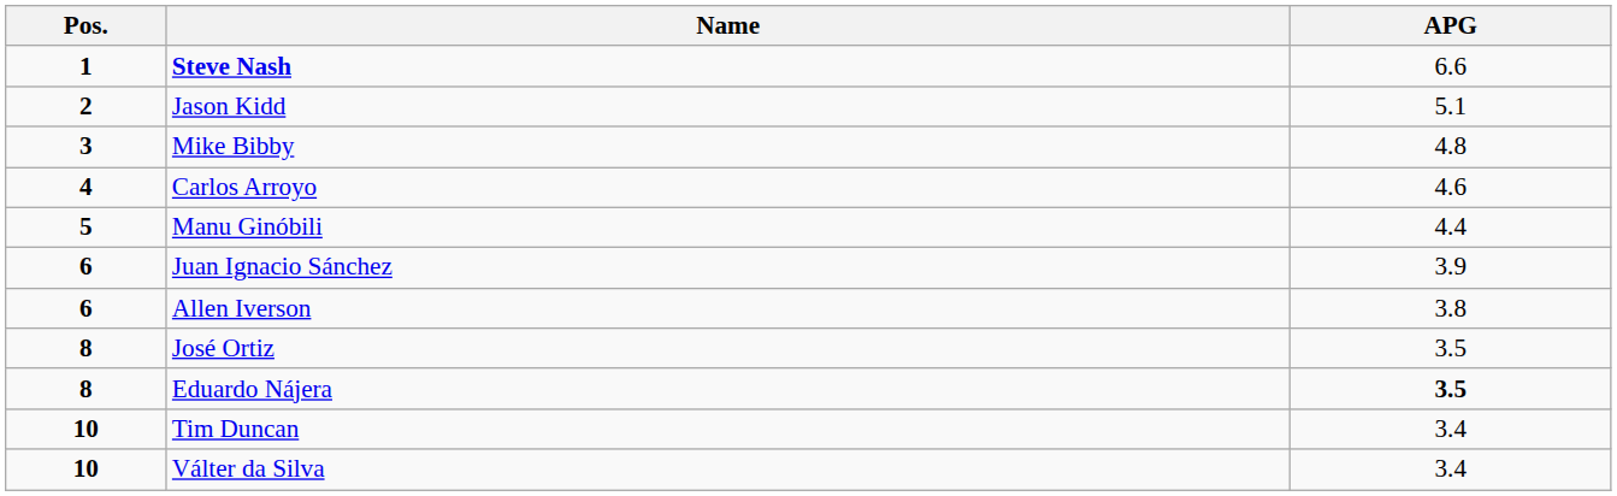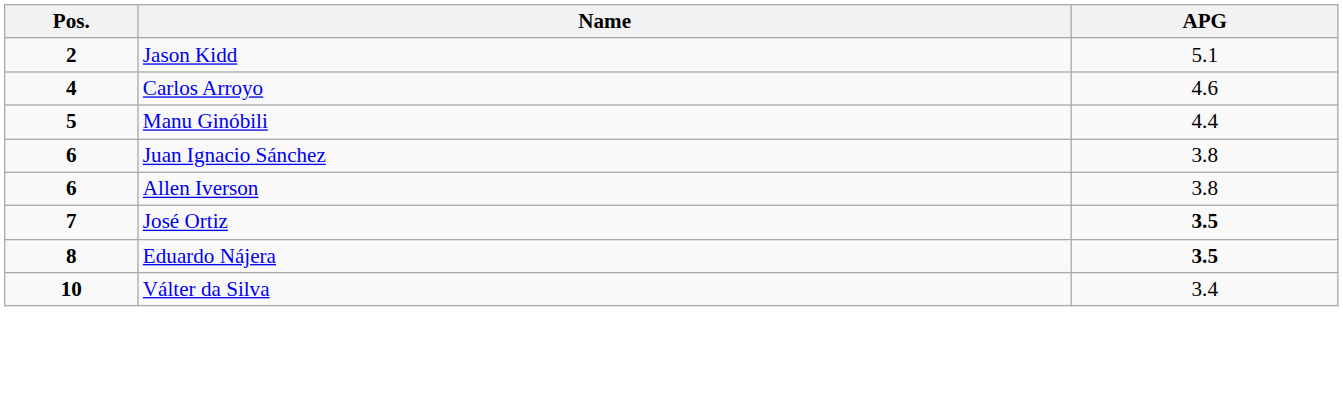- row: 1 | Steve Nash | 6.6
- row: 3 | Mike Bibby | 4.8
Juan Ignacio Sánchez | APG: 3.9 -> 3.8
José Ortiz | Pos.: 8 -> 7
José Ortiz | APG: normal -> bold
- row: 10 | Tim Duncan | 3.4
